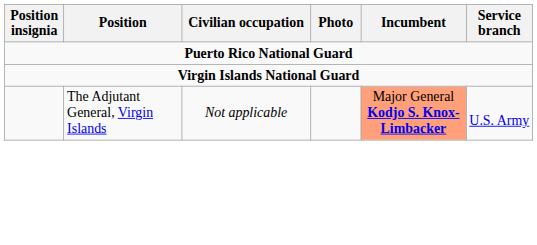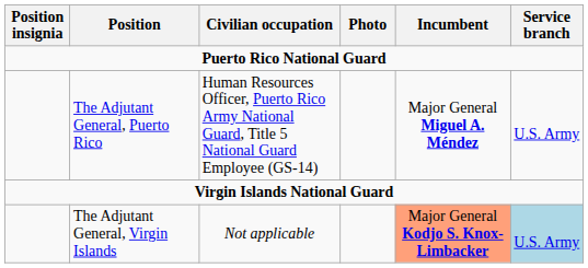+ row: The Adjutant General, Puerto Rico | Human Resources Officer, Puerto Rico Army National Guard, Title 5 National Guard Employee (GS-14) | Major General Miguel A. Méndez | U.S. Army
The Adjutant General, Virgin Islands | Service branch: no background -> lightblue background
